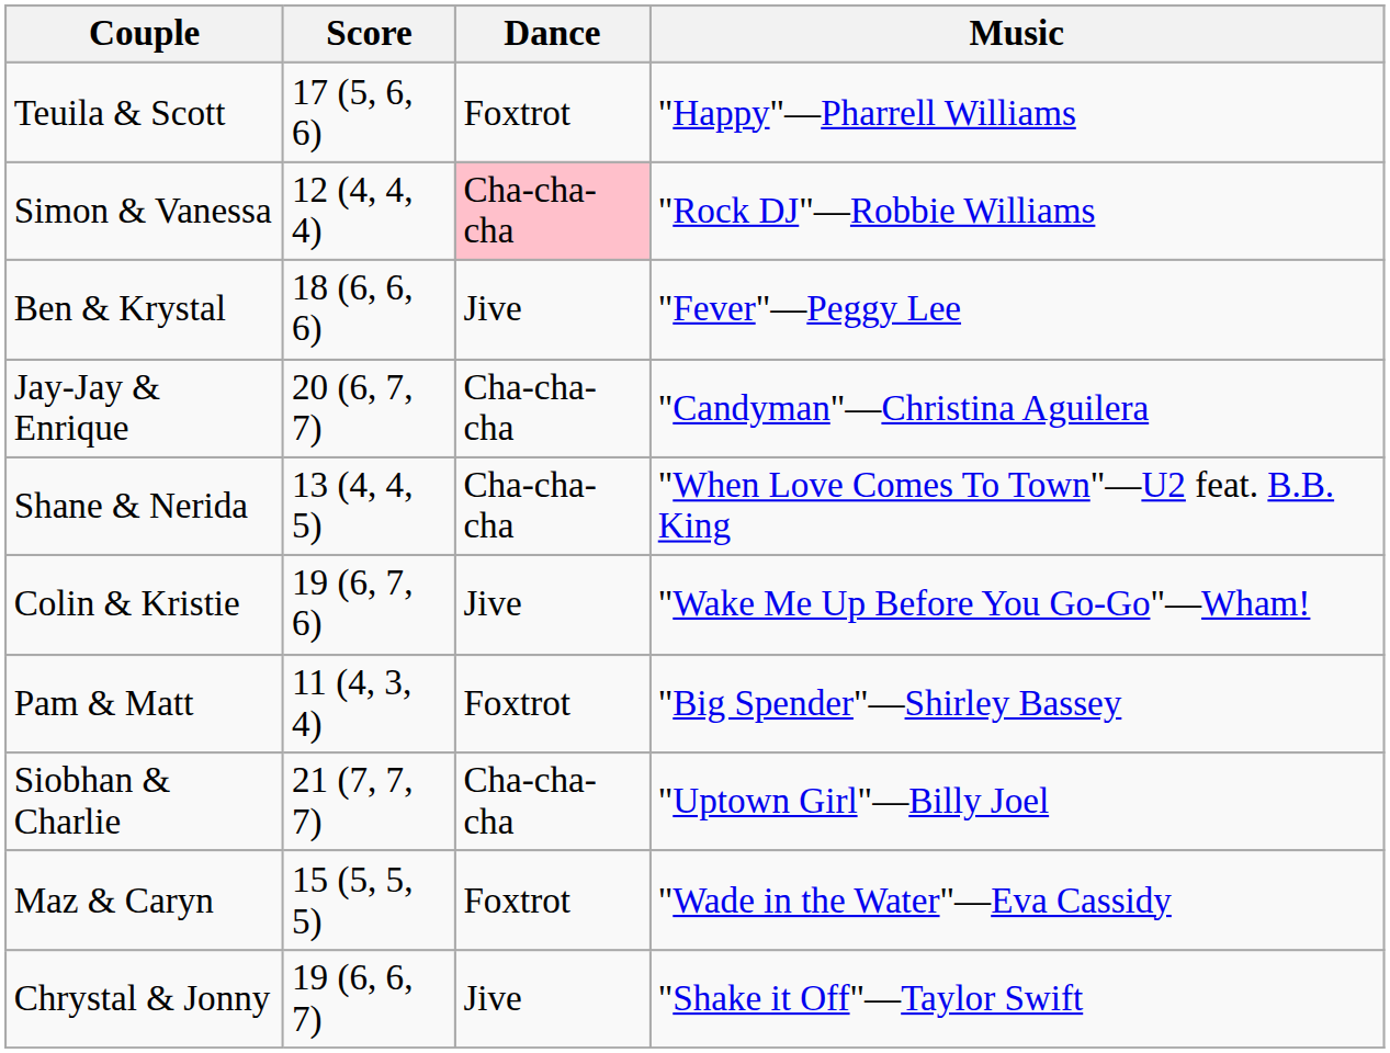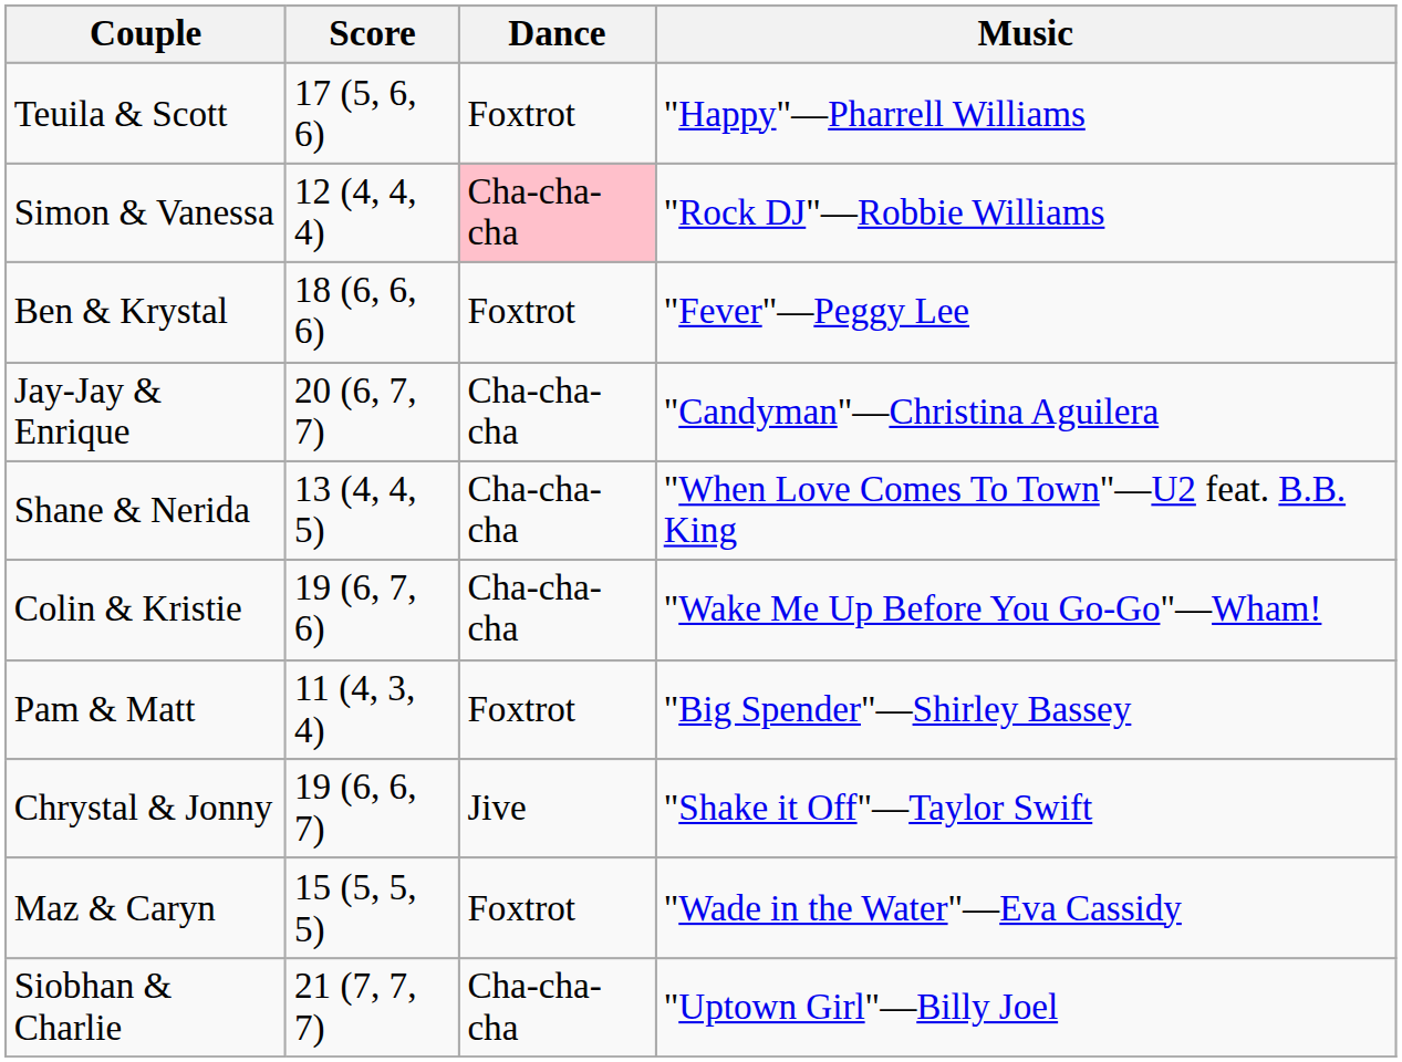Ben & Krystal | Dance: Jive -> Foxtrot
Colin & Kristie | Dance: Jive -> Cha-cha-cha
rows swapped: Siobhan & Charlie <-> Chrystal & Jonny
